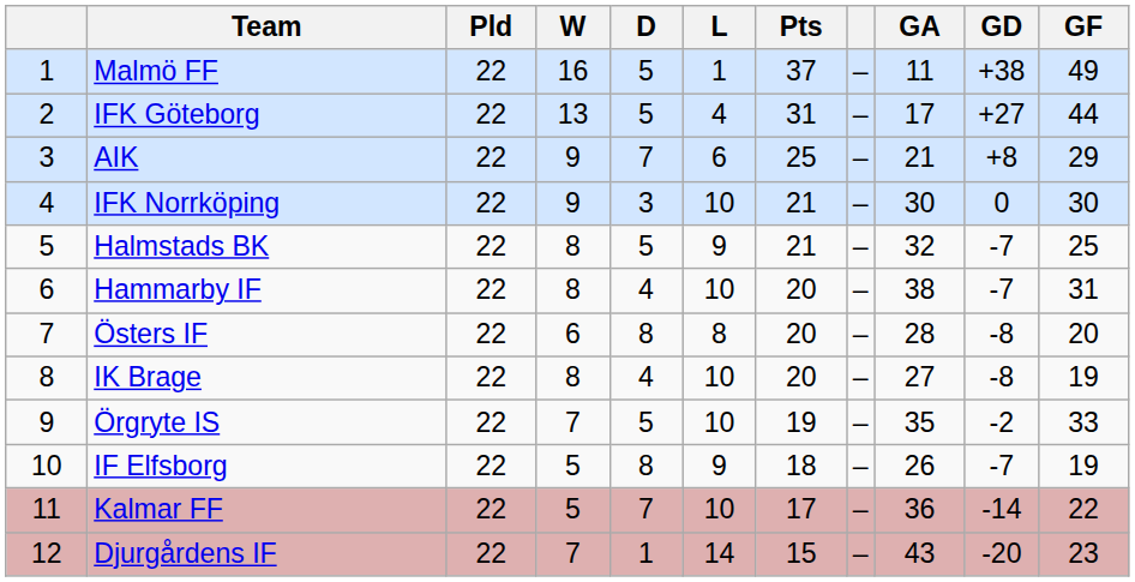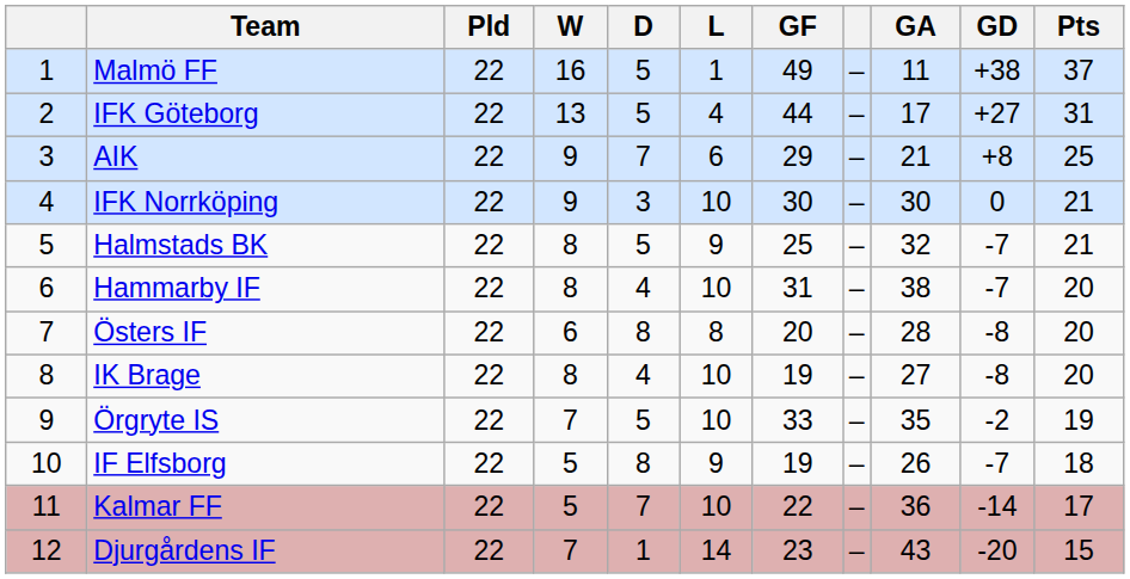columns swapped: GF <-> Pts
